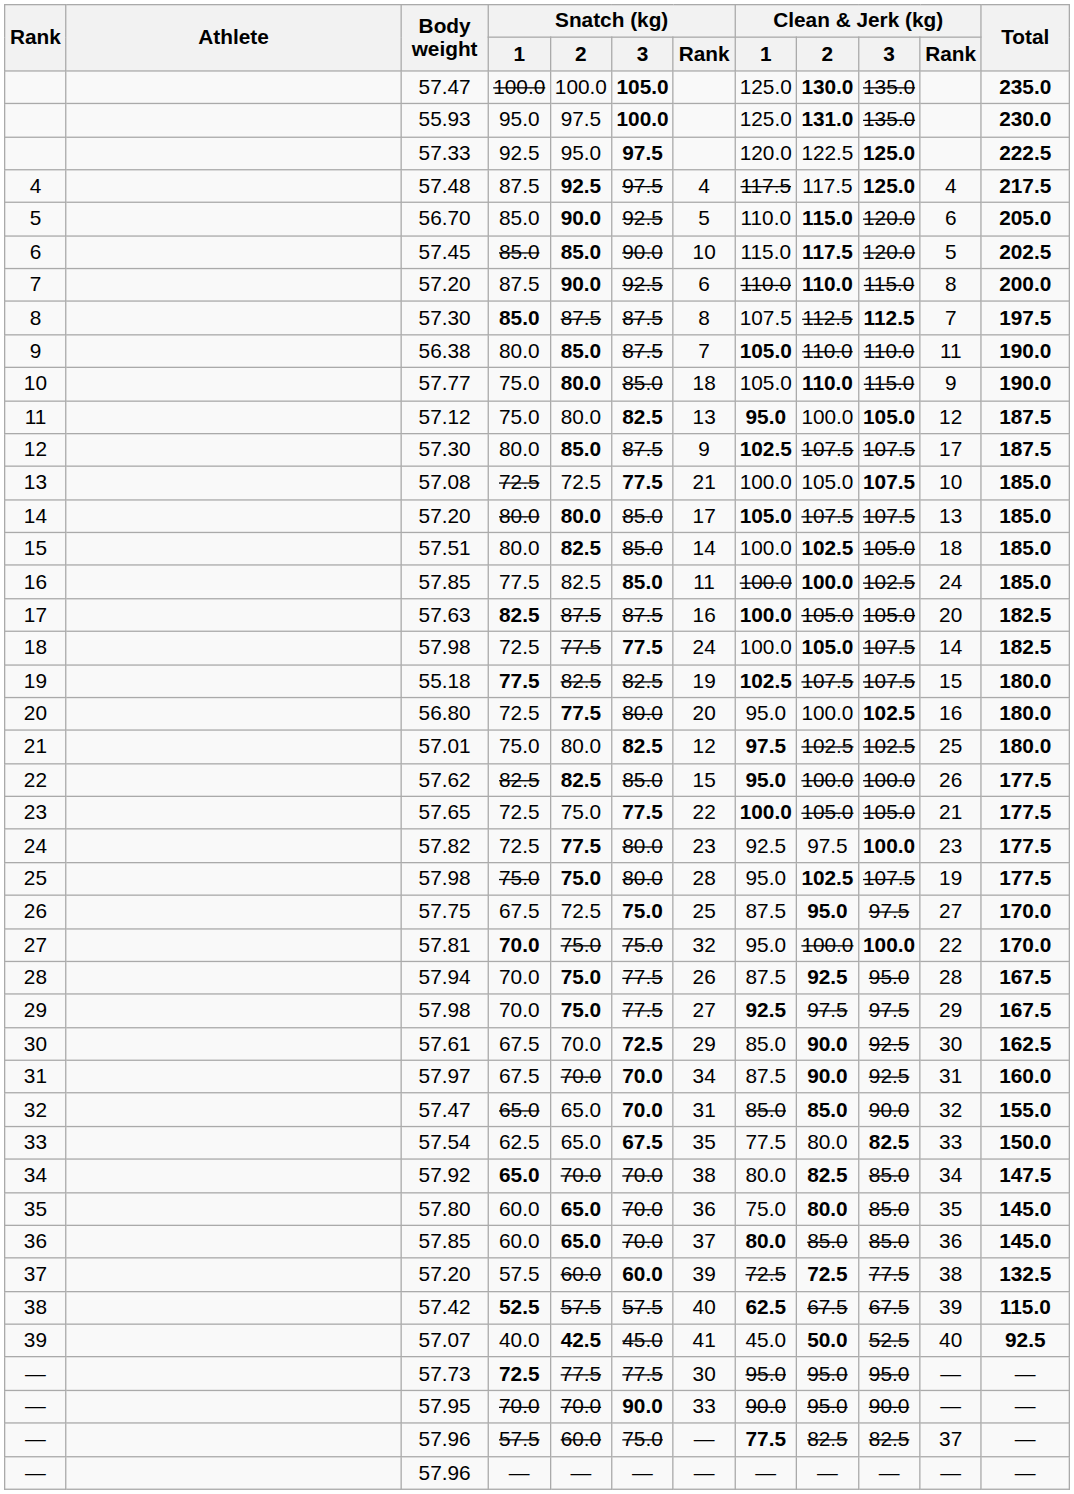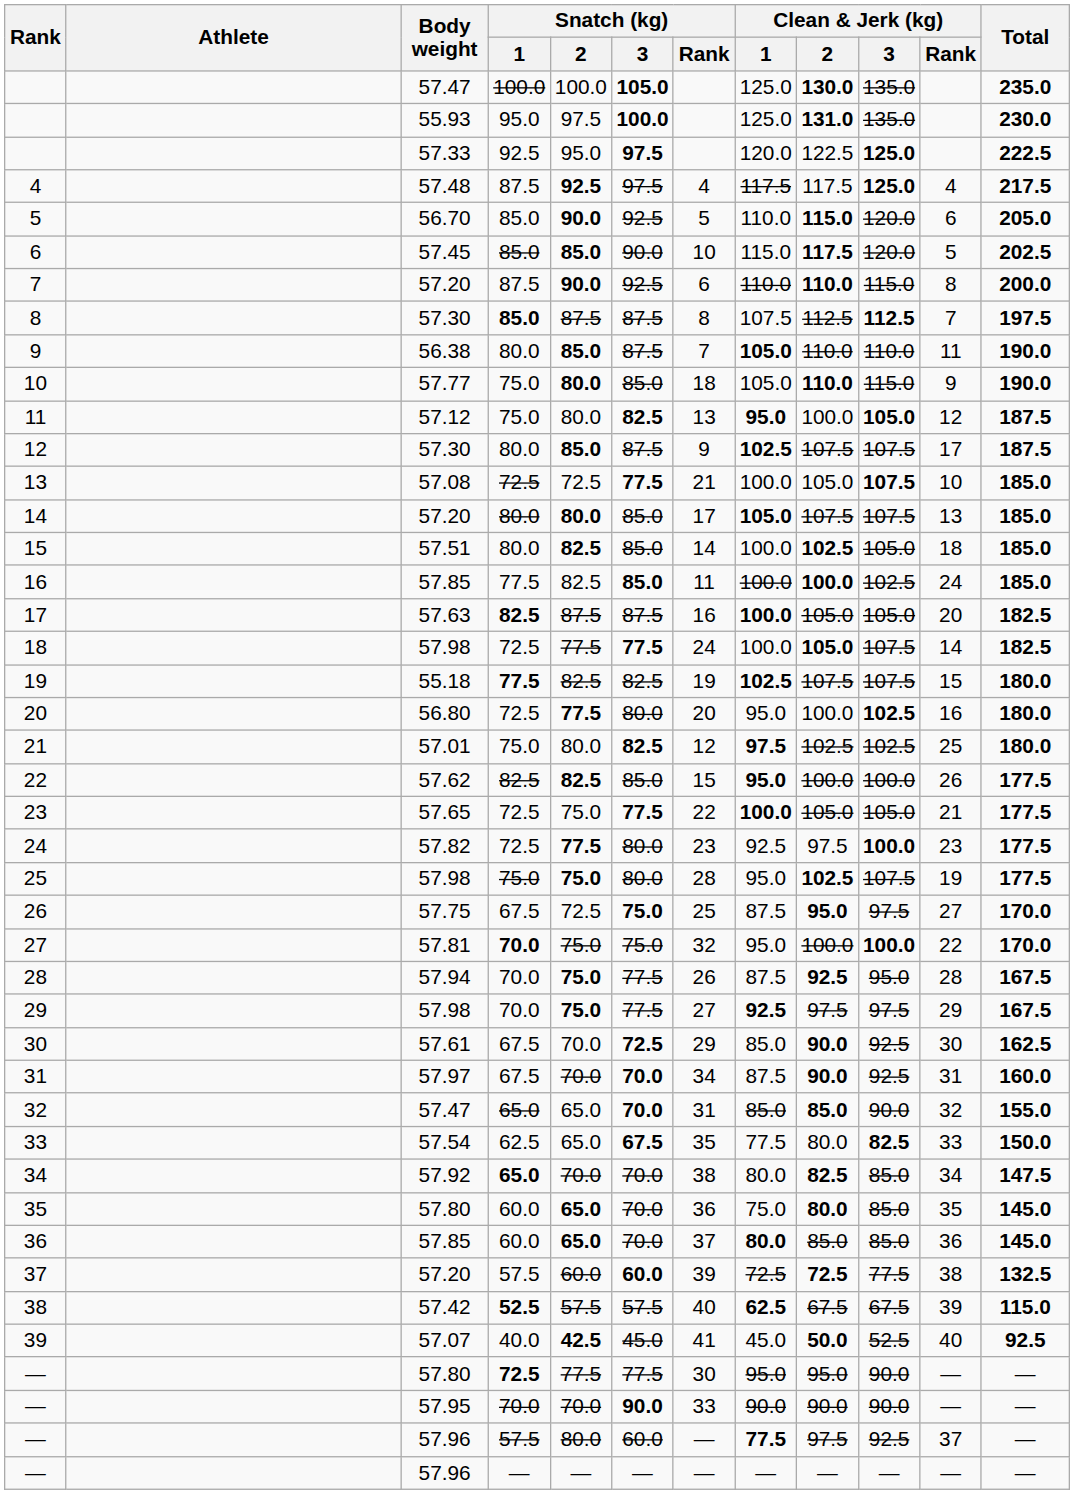— / 72.5 | Body weight: 57.73 -> 57.80
— / 72.5 | Clean & Jerk (kg) / 3: 95.0 -> 90.0
— / 70.0 | Clean & Jerk (kg) / 2: 95.0 -> 90.0
— / 57.5 | Snatch (kg) / 2: 60.0 -> 80.0
— / 57.5 | Snatch (kg) / 3: 75.0 -> 60.0
— / 57.5 | Clean & Jerk (kg) / 2: 82.5 -> 97.5
— / 57.5 | Clean & Jerk (kg) / 3: 82.5 -> 92.5
